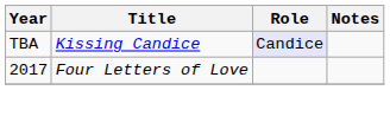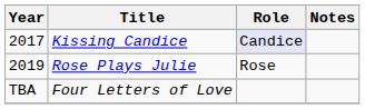Kissing Candice | Year: TBA -> 2017
+ row: 2019 | Rose Plays Julie | Rose
Four Letters of Love | Year: 2017 -> TBA
